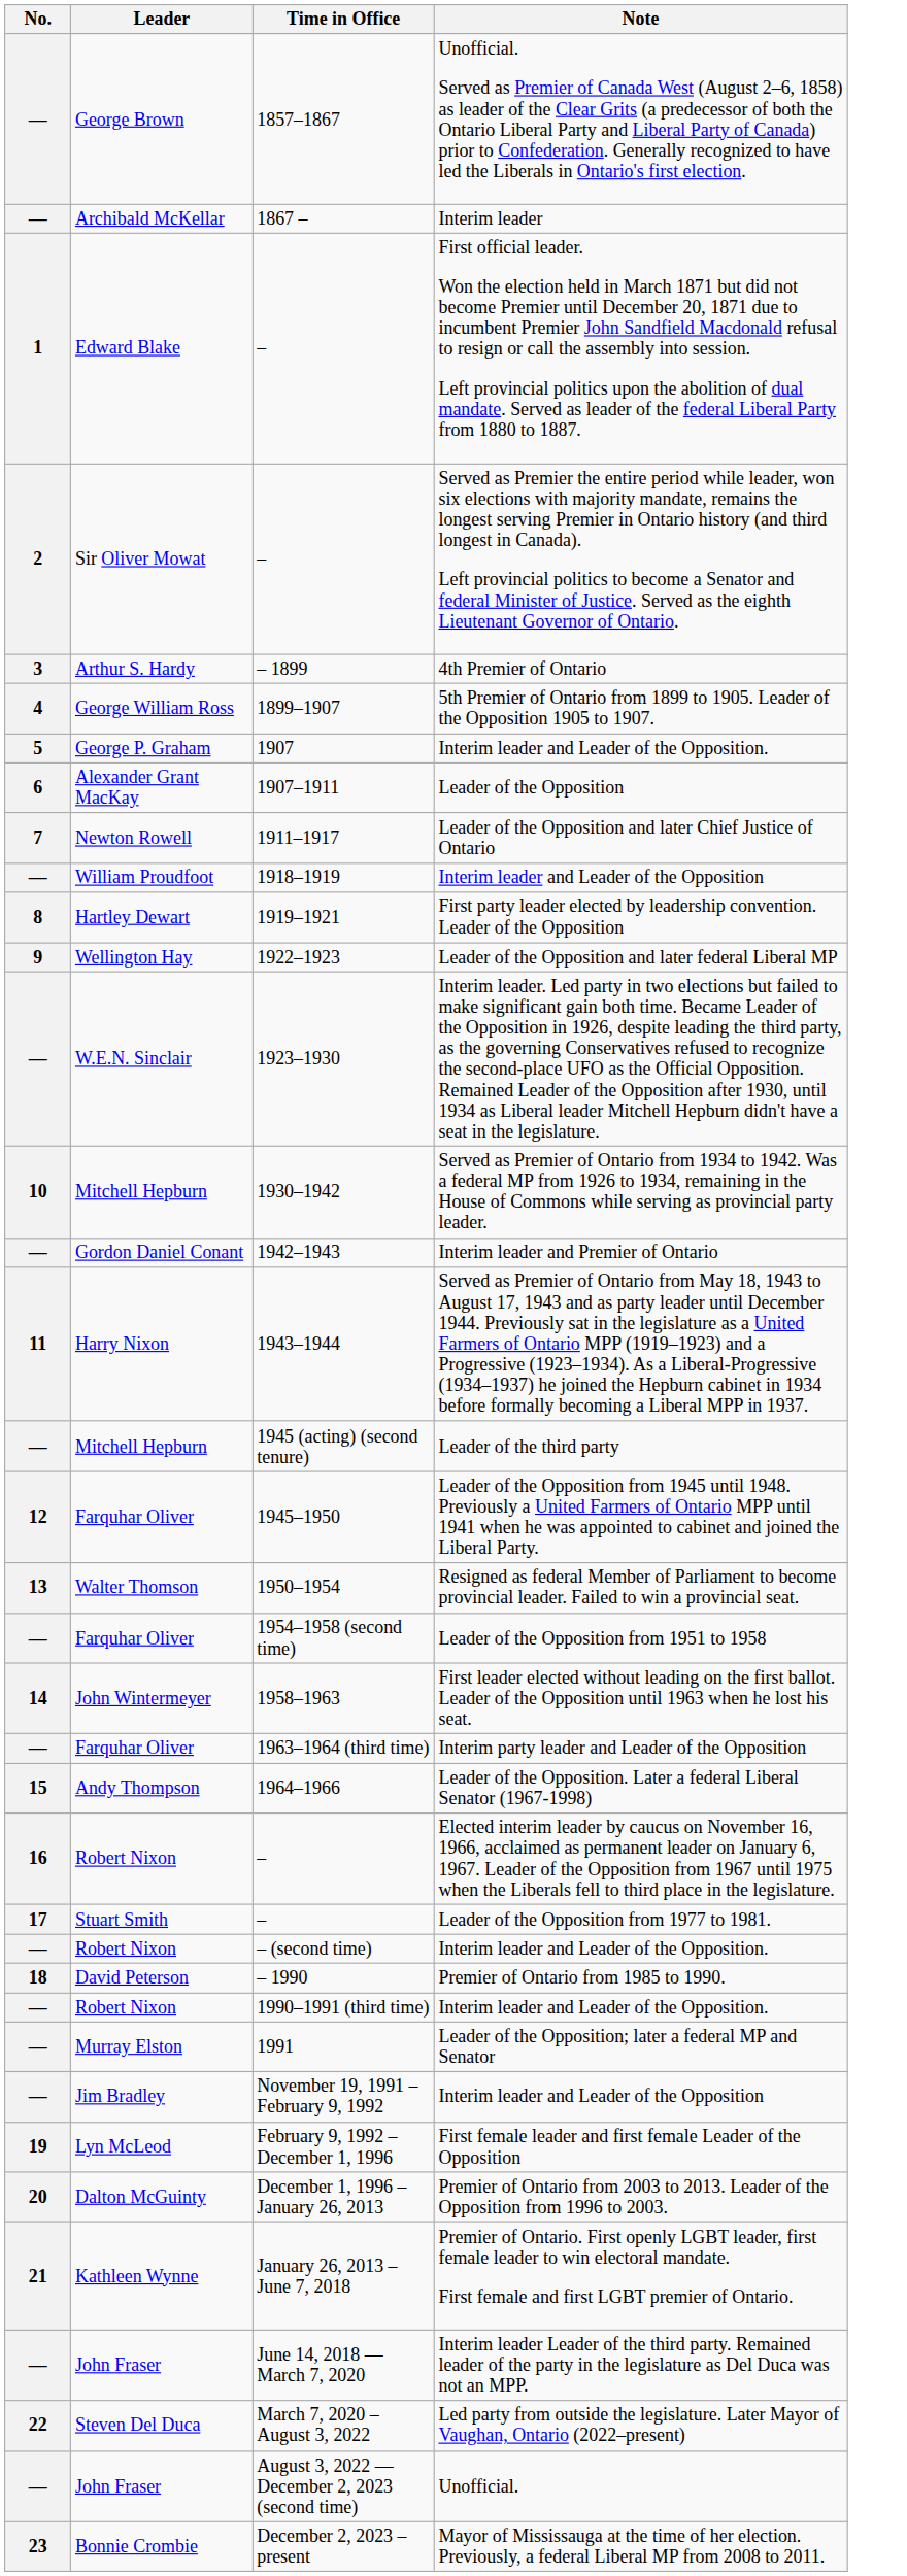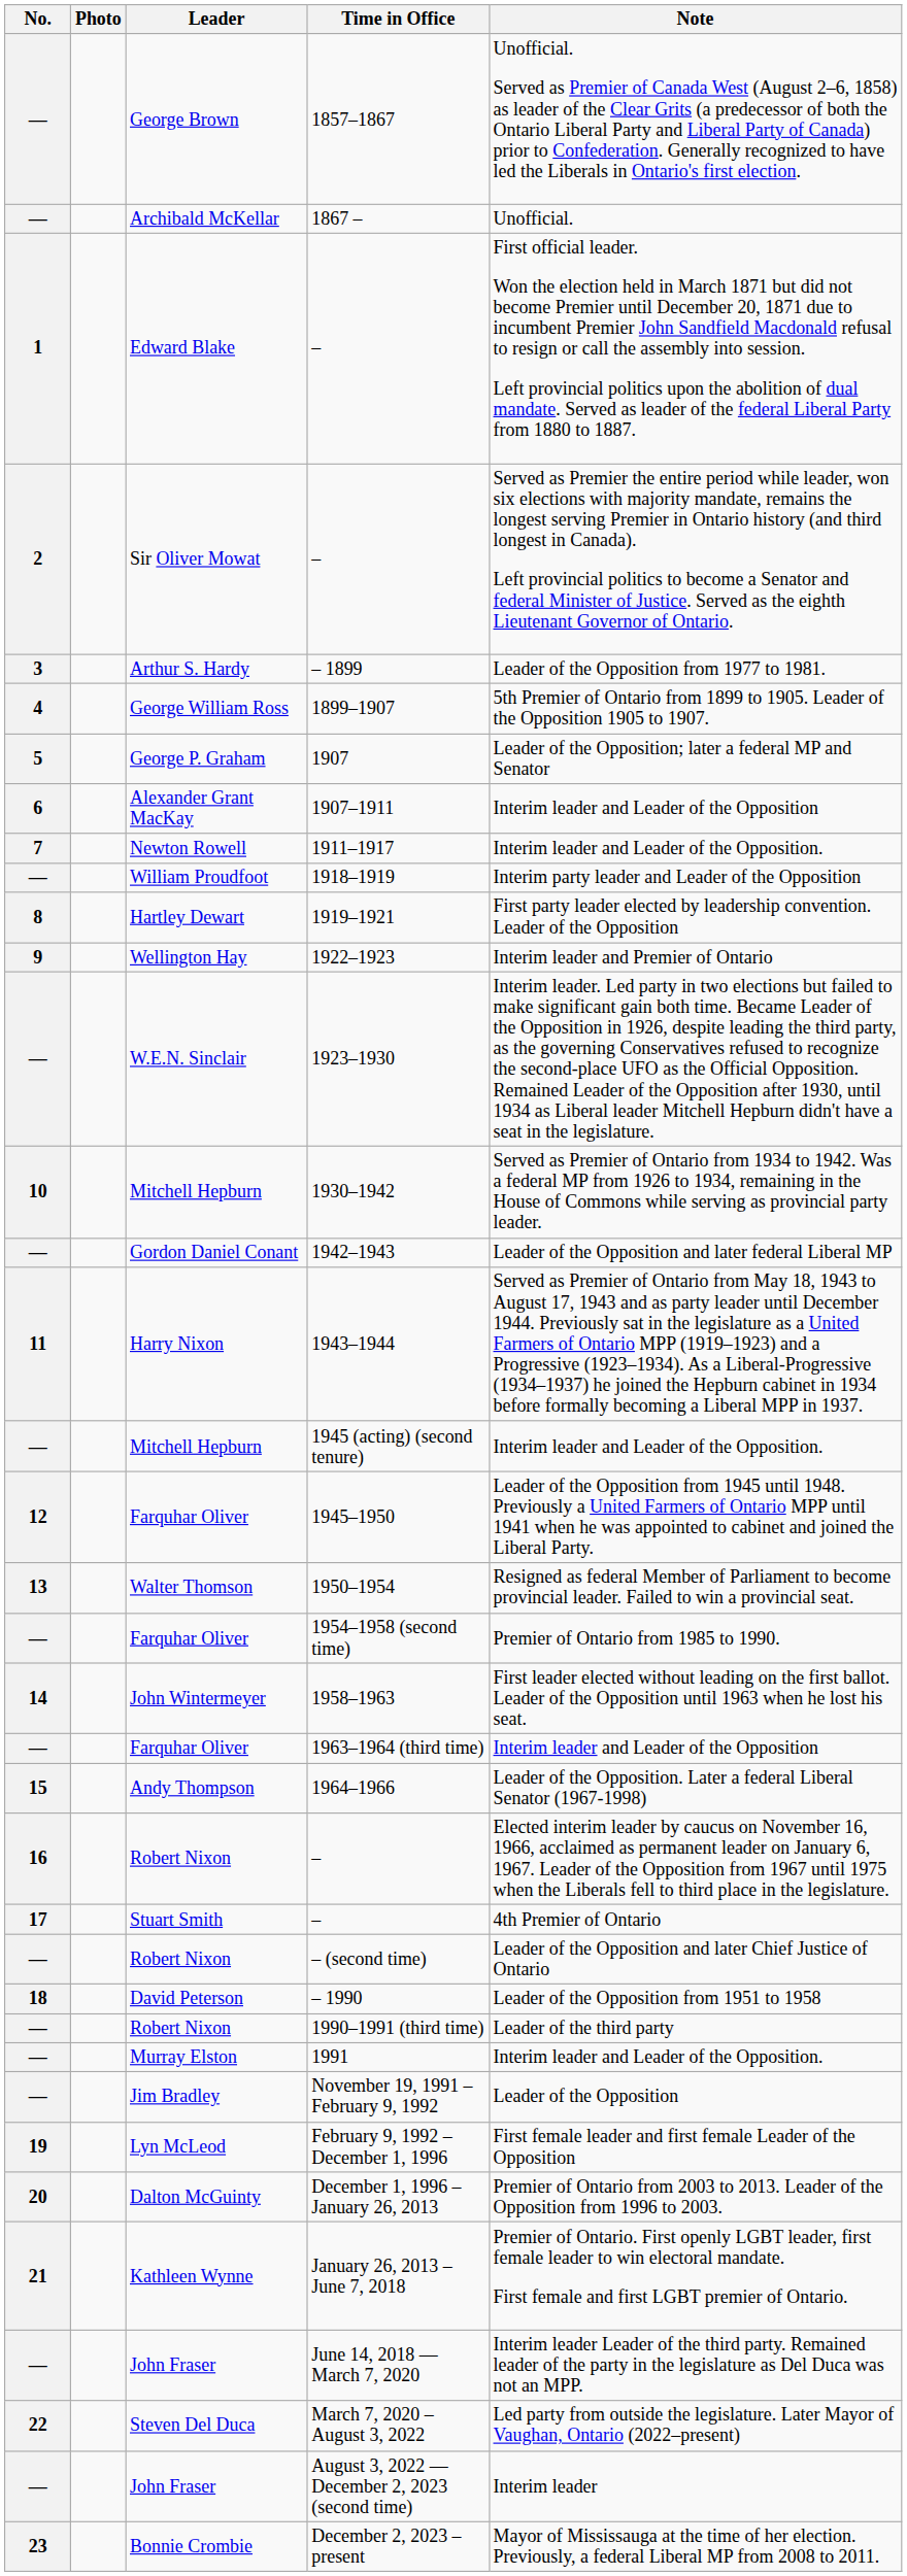+ column: Photo
1867 – | Note: Interim leader -> Unofficial.
– 1899 | Note: 4th Premier of Ontario -> Leader of the Opposition from 1977 to 1981.
1907 | Note: Interim leader and Leader of the Opposition. -> Leader of the Opposition; later a federal MP and Senator
1907–1911 | Note: Leader of the Opposition -> Interim leader and Leader of the Opposition
1911–1917 | Note: Leader of the Opposition and later Chief Justice of Ontario -> Interim leader and Leader of the Opposition.
1918–1919 | Note: Interim leader and Leader of the Opposition -> Interim party leader and Leader of the Opposition
1922–1923 | Note: Leader of the Opposition and later federal Liberal MP -> Interim leader and Premier of Ontario
1942–1943 | Note: Interim leader and Premier of Ontario -> Leader of the Opposition and later federal Liberal MP
1945 (acting) (second tenure) | Note: Leader of the third party -> Interim leader and Leader of the Opposition.
1954–1958 (second time) | Note: Leader of the Opposition from 1951 to 1958 -> Premier of Ontario from 1985 to 1990.
1963–1964 (third time) | Note: Interim party leader and Leader of the Opposition -> Interim leader and Leader of the Opposition
Stuart Smith / – | Note: Leader of the Opposition from 1977 to 1981. -> 4th Premier of Ontario
– (second time) | Note: Interim leader and Leader of the Opposition. -> Leader of the Opposition and later Chief Justice of Ontario
– 1990 | Note: Premier of Ontario from 1985 to 1990. -> Leader of the Opposition from 1951 to 1958
1990–1991 (third time) | Note: Interim leader and Leader of the Opposition. -> Leader of the third party
1991 | Note: Leader of the Opposition; later a federal MP and Senator -> Interim leader and Leader of the Opposition.
November 19, 1991 – February 9, 1992 | Note: Interim leader and Leader of the Opposition -> Leader of the Opposition
August 3, 2022 — December 2, 2023 (second time) | Note: Unofficial. -> Interim leader
